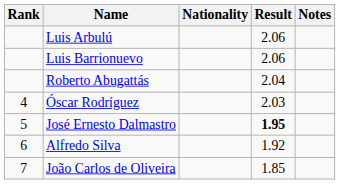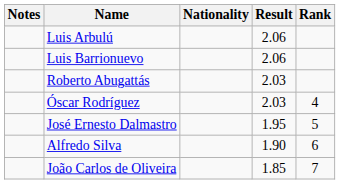columns swapped: Rank <-> Notes
Roberto Abugattás | Result: 2.04 -> 2.03
José Ernesto Dalmastro | Result: bold -> normal
Alfredo Silva | Result: 1.92 -> 1.90
